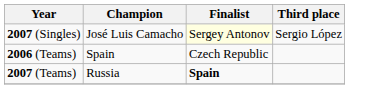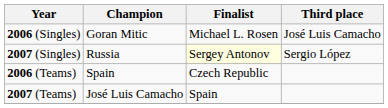+ row: 2006 (Singles) | Goran Mitic | Michael L. Rosen | José Luis Camacho
2007 (Singles) | Champion: José Luis Camacho -> Russia
2007 (Teams) | Champion: Russia -> José Luis Camacho
2007 (Teams) | Finalist: bold -> normal
